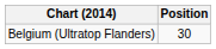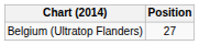Belgium (Ultratop Flanders) | Position: 30 -> 27
